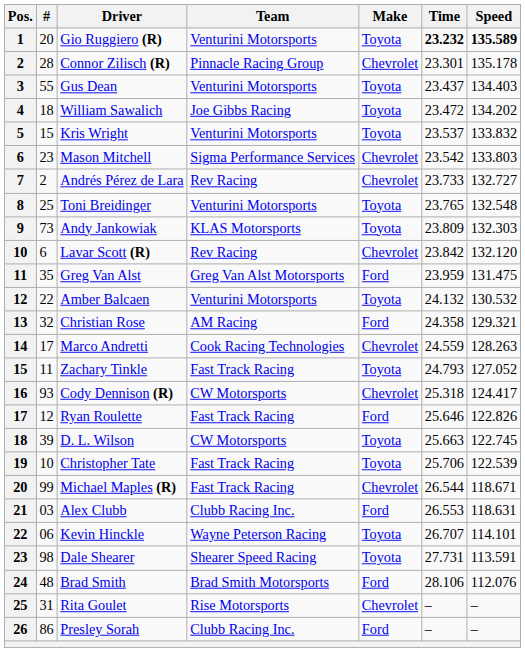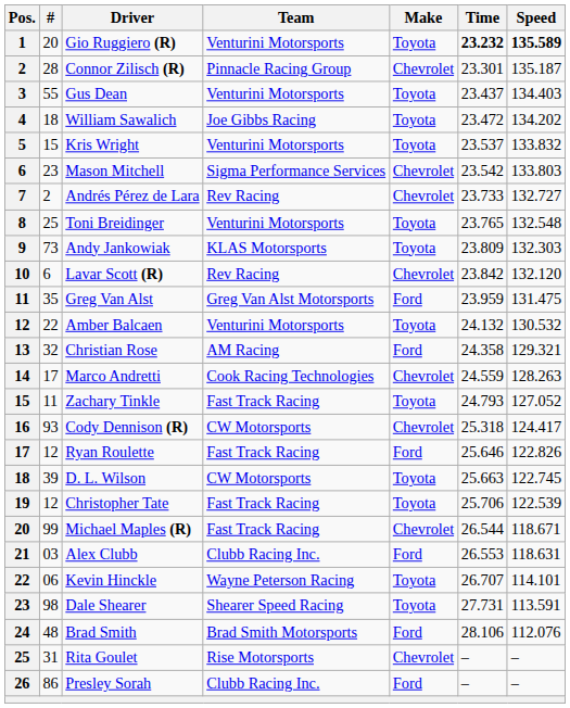Connor Zilisch (R) | Speed: 135.178 -> 135.187
Christopher Tate | #: 10 -> 12
